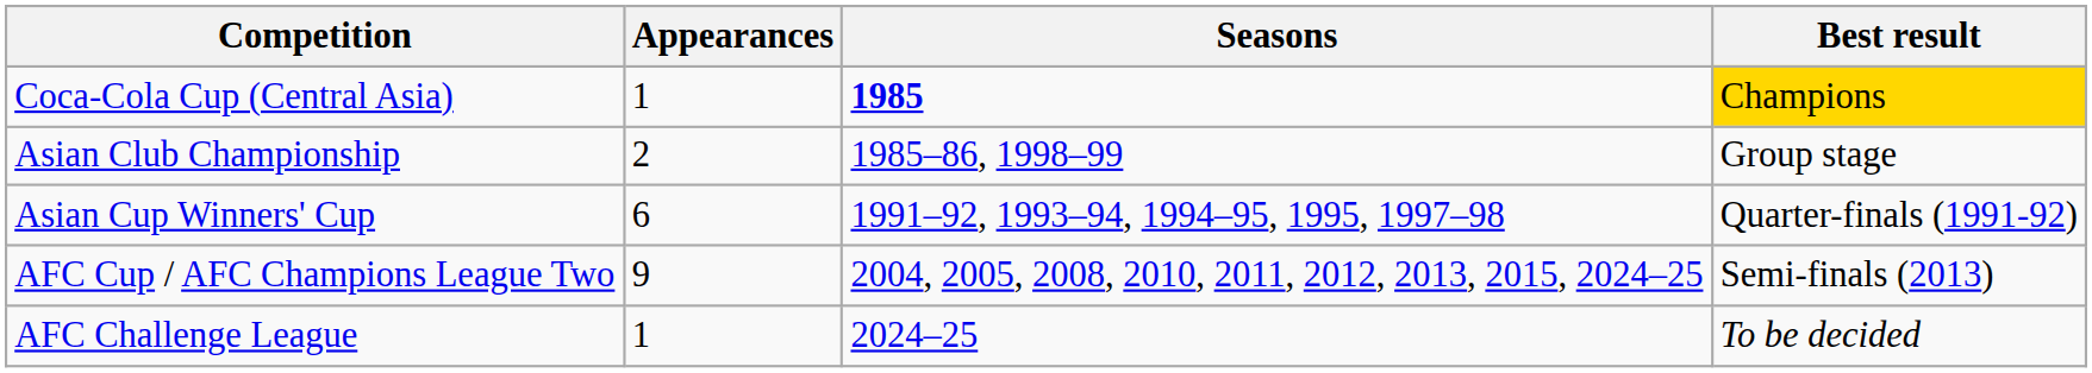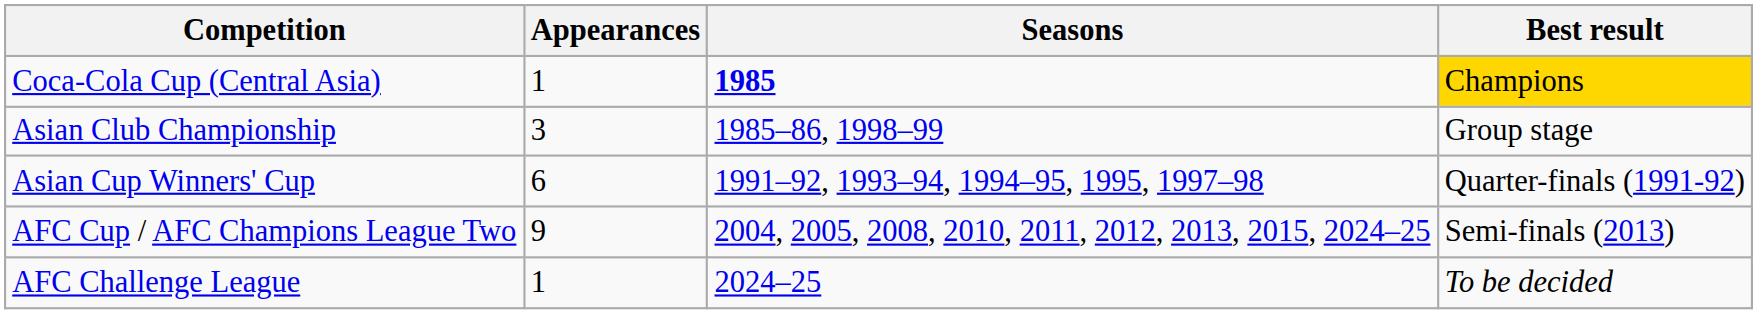Asian Club Championship | Appearances: 2 -> 3
